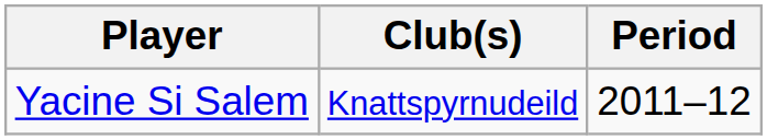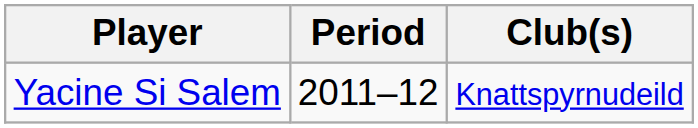columns swapped: Club(s) <-> Period
